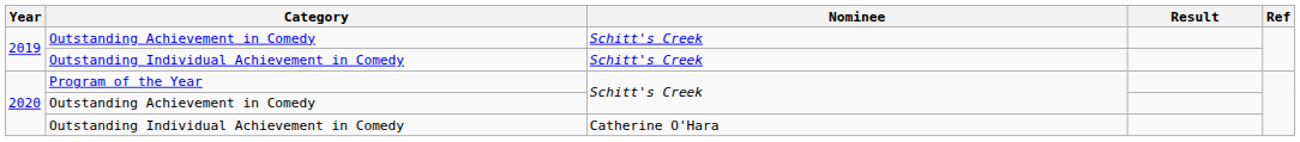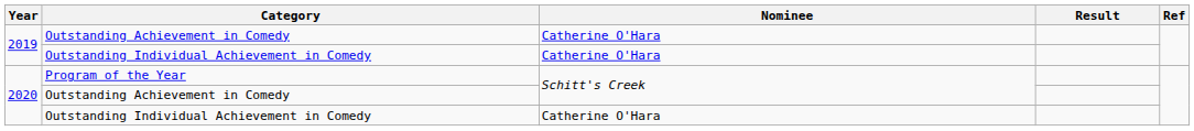2019 / Outstanding Achievement in Comedy | Nominee: Schitt's Creek -> Catherine O'Hara
2019 / Outstanding Individual Achievement in Comedy | Nominee: Schitt's Creek -> Catherine O'Hara
